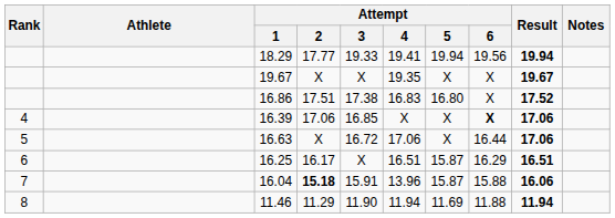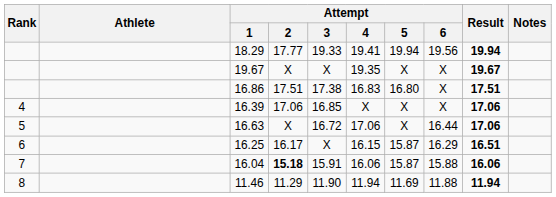16.86 | Result: 17.52 -> 17.51
16.39 | Attempt / 6: bold -> normal
16.25 | Attempt / 4: 16.51 -> 16.15
16.04 | Attempt / 4: 13.96 -> 16.06
